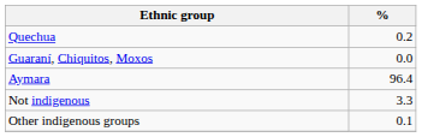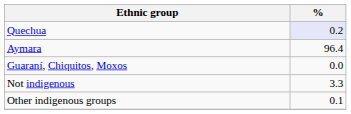Quechua | %: no background -> lavender background
rows swapped: Aymara <-> Guaraní, Chiquitos, Moxos
